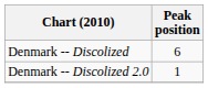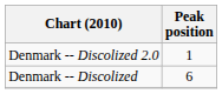rows swapped: Denmark -- Discolized <-> Denmark -- Discolized 2.0
